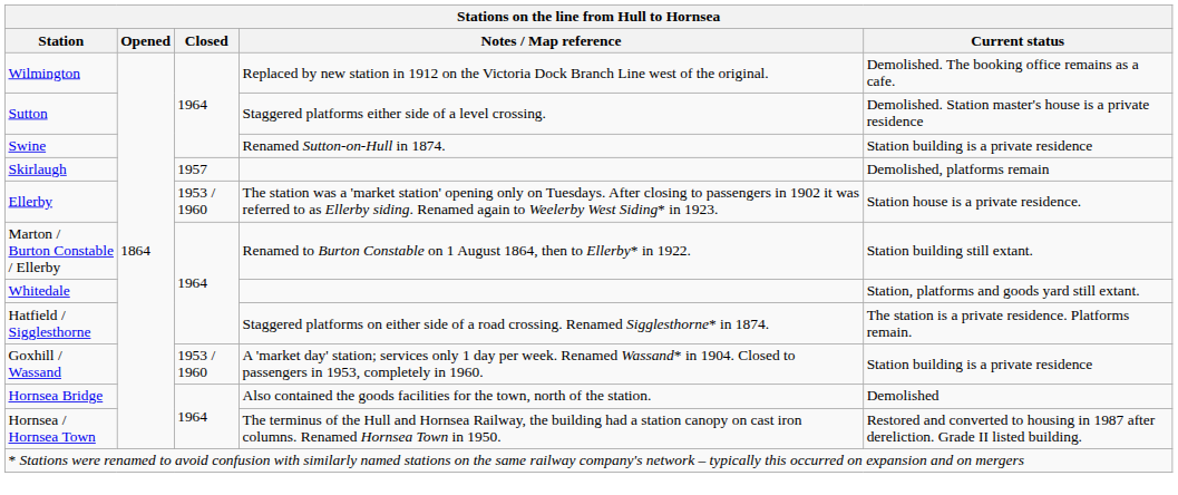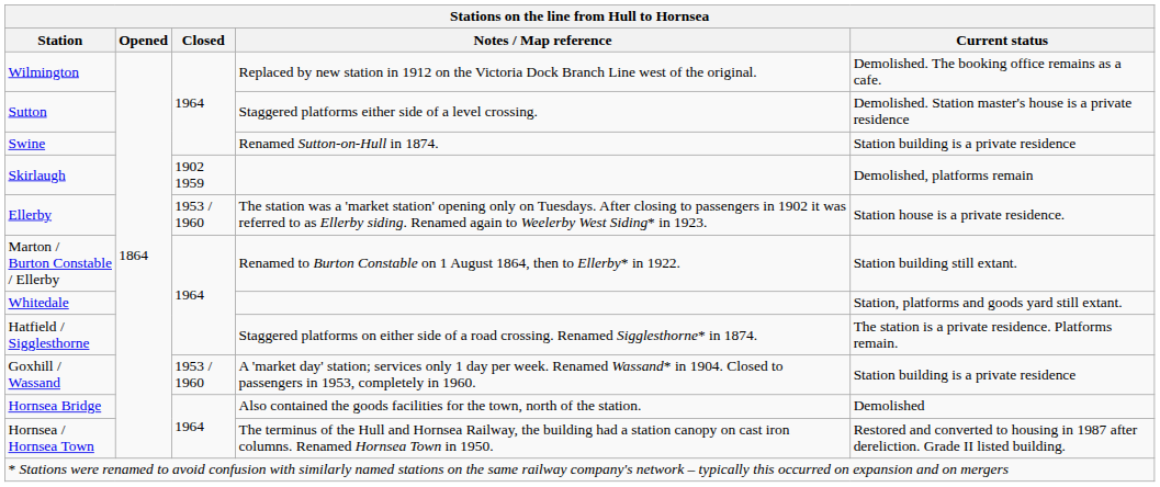Skirlaugh | Closed: 1957 -> 1902 1959
